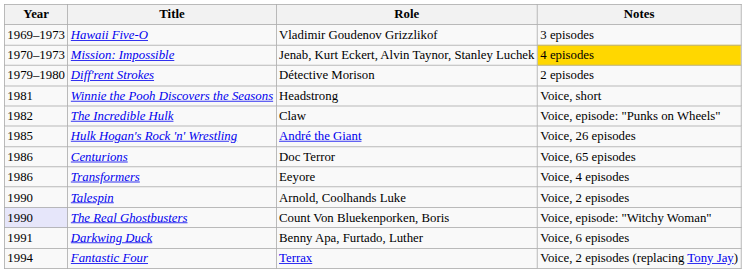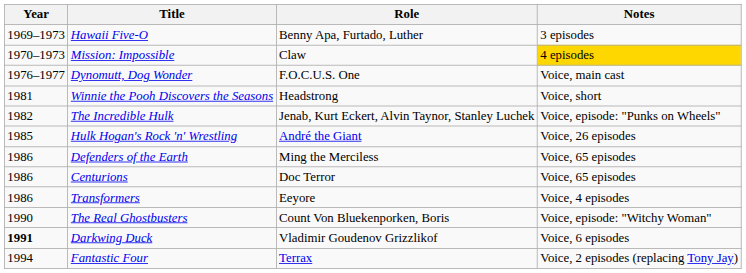Hawaii Five-O | Role: Vladimir Goudenov Grizzlikof -> Benny Apa, Furtado, Luther
Mission: Impossible | Role: Jenab, Kurt Eckert, Alvin Taynor, Stanley Luchek -> Claw
+ row: 1976–1977 | Dynomutt, Dog Wonder | F.O.C.U.S. One | Voice, main cast
- row: 1979–1980 | Diff'rent Strokes | Détective Morison | 2 episodes
The Incredible Hulk | Role: Claw -> Jenab, Kurt Eckert, Alvin Taynor, Stanley Luchek
+ row: 1986 | Defenders of the Earth | Ming the Merciless | Voice, 65 episodes
- row: 1990 | Talespin | Arnold, Coolhands Luke | Voice, 2 episodes
The Real Ghostbusters | Year: lavender background -> no background
Darkwing Duck | Year: normal -> bold
Darkwing Duck | Role: Benny Apa, Furtado, Luther -> Vladimir Goudenov Grizzlikof
